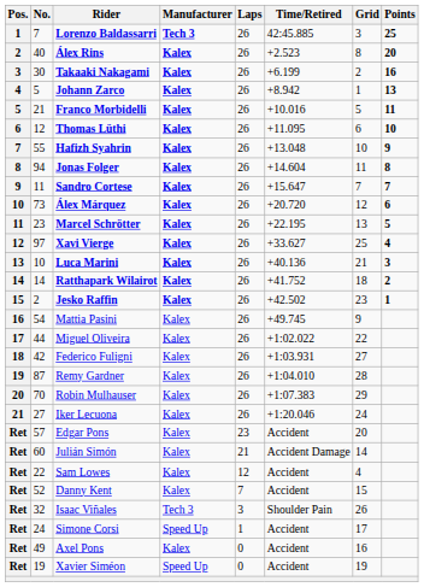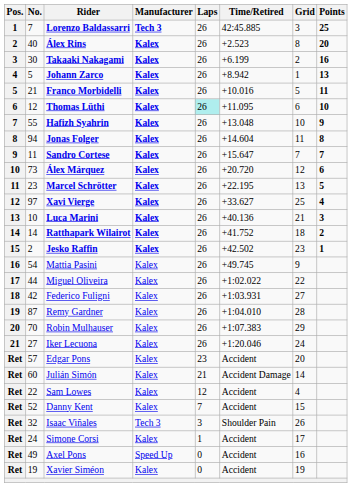Thomas Lüthi | Laps: no background -> paleturquoise background
Simone Corsi | Manufacturer: Speed Up -> Kalex
Axel Pons | Manufacturer: Kalex -> Speed Up
Xavier Siméon | Manufacturer: Speed Up -> Kalex
